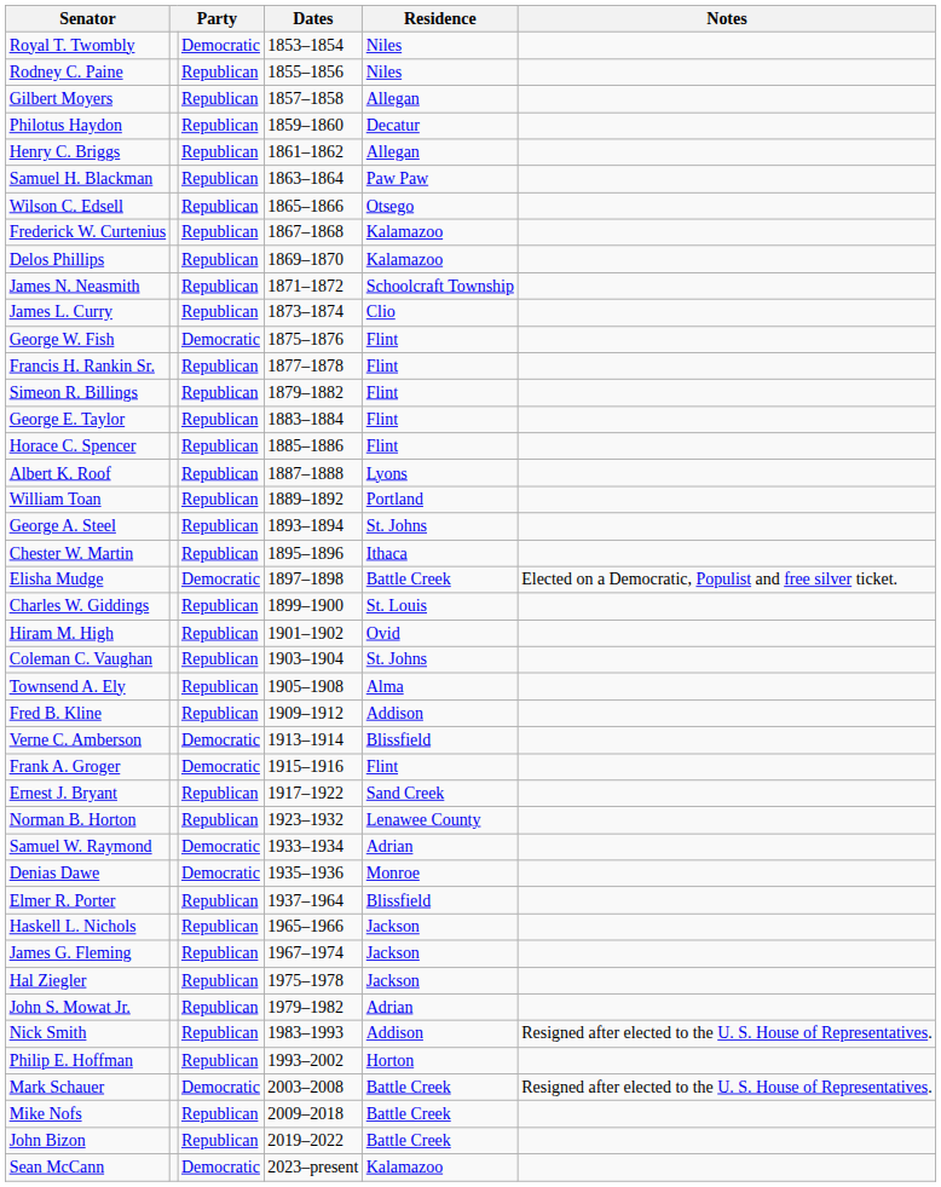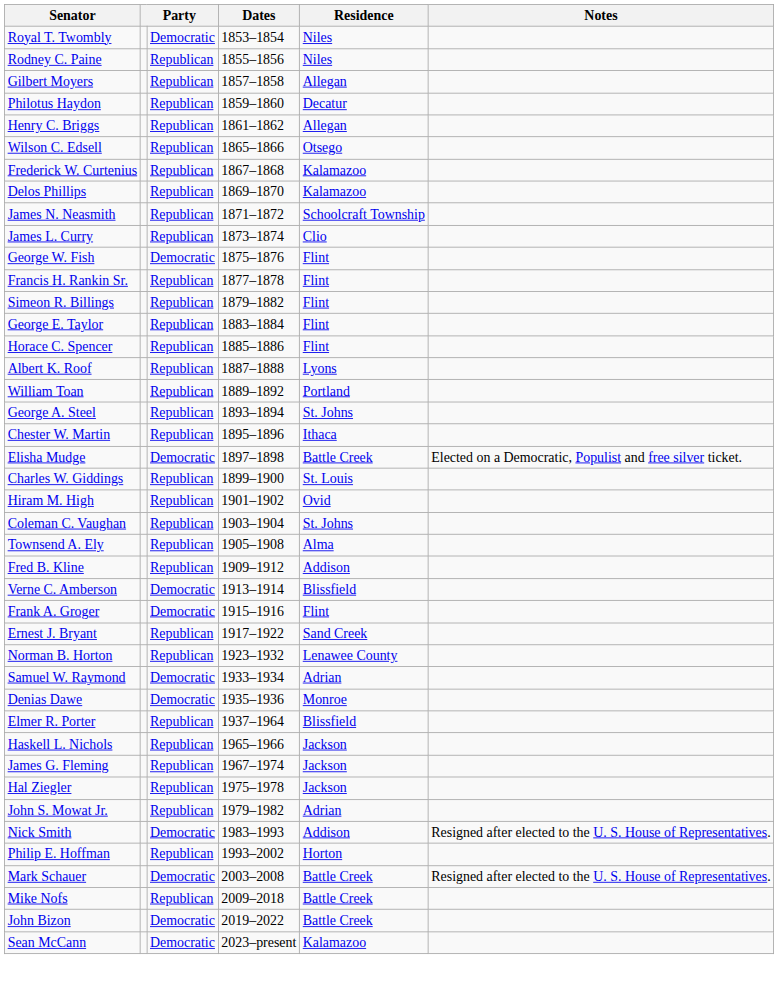- row: Samuel H. Blackman | Republican | 1863–1864 | Paw Paw
Nick Smith | column 3: Republican -> Democratic
John Bizon | column 3: Republican -> Democratic
